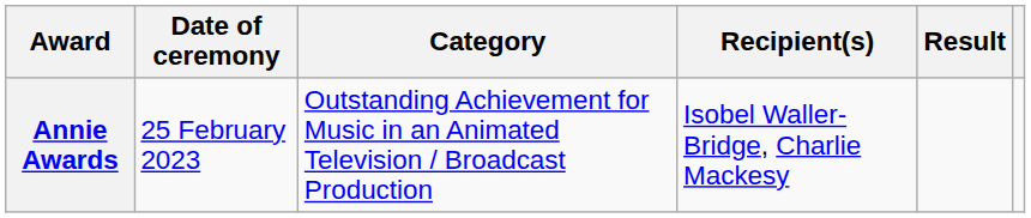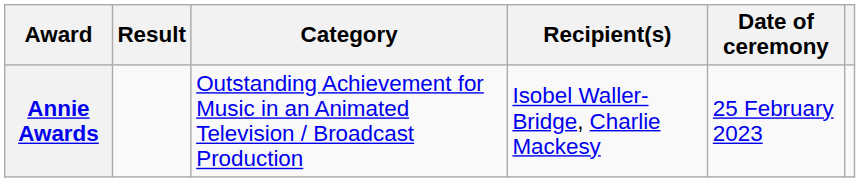columns swapped: Date of ceremony <-> Result
